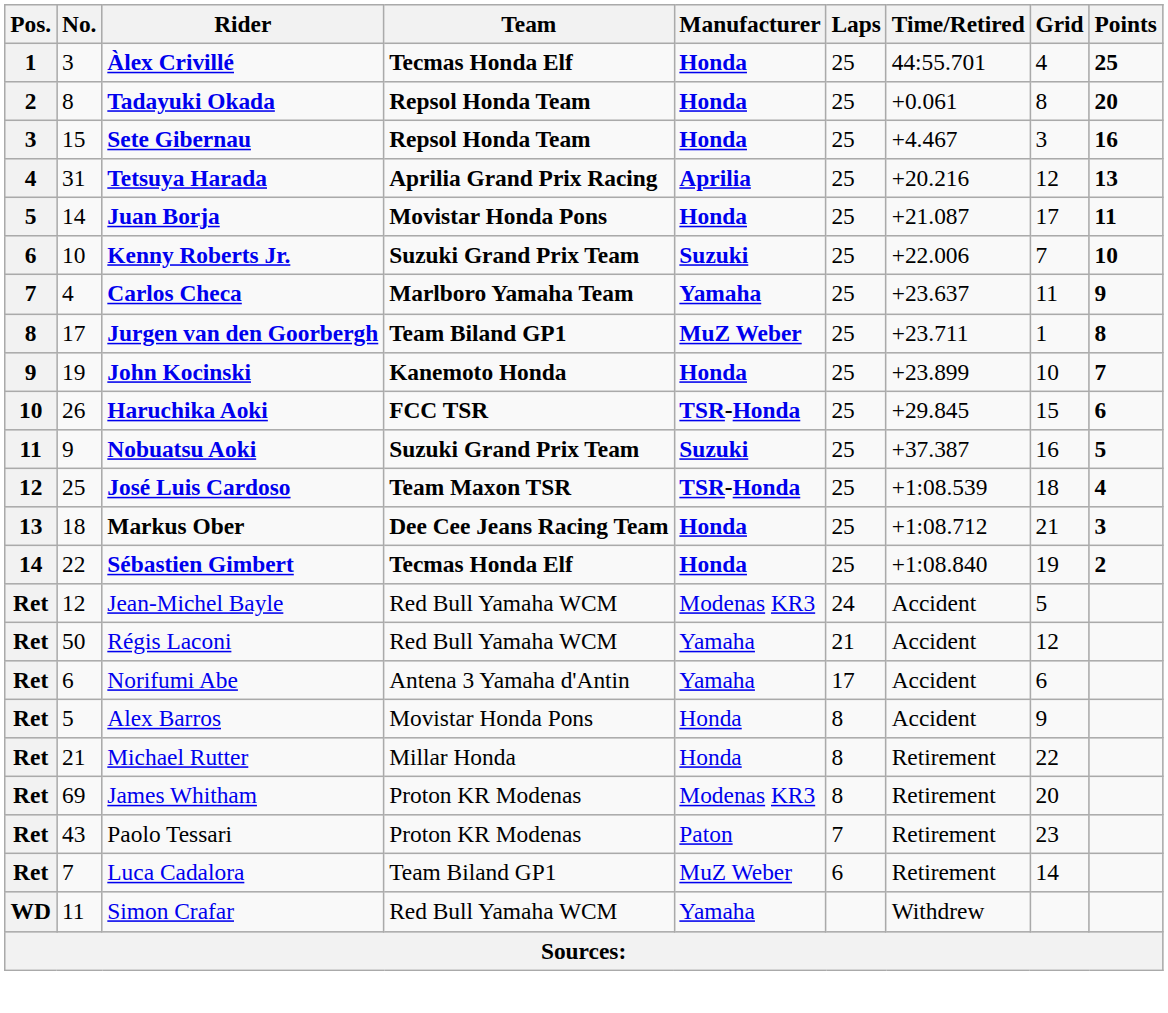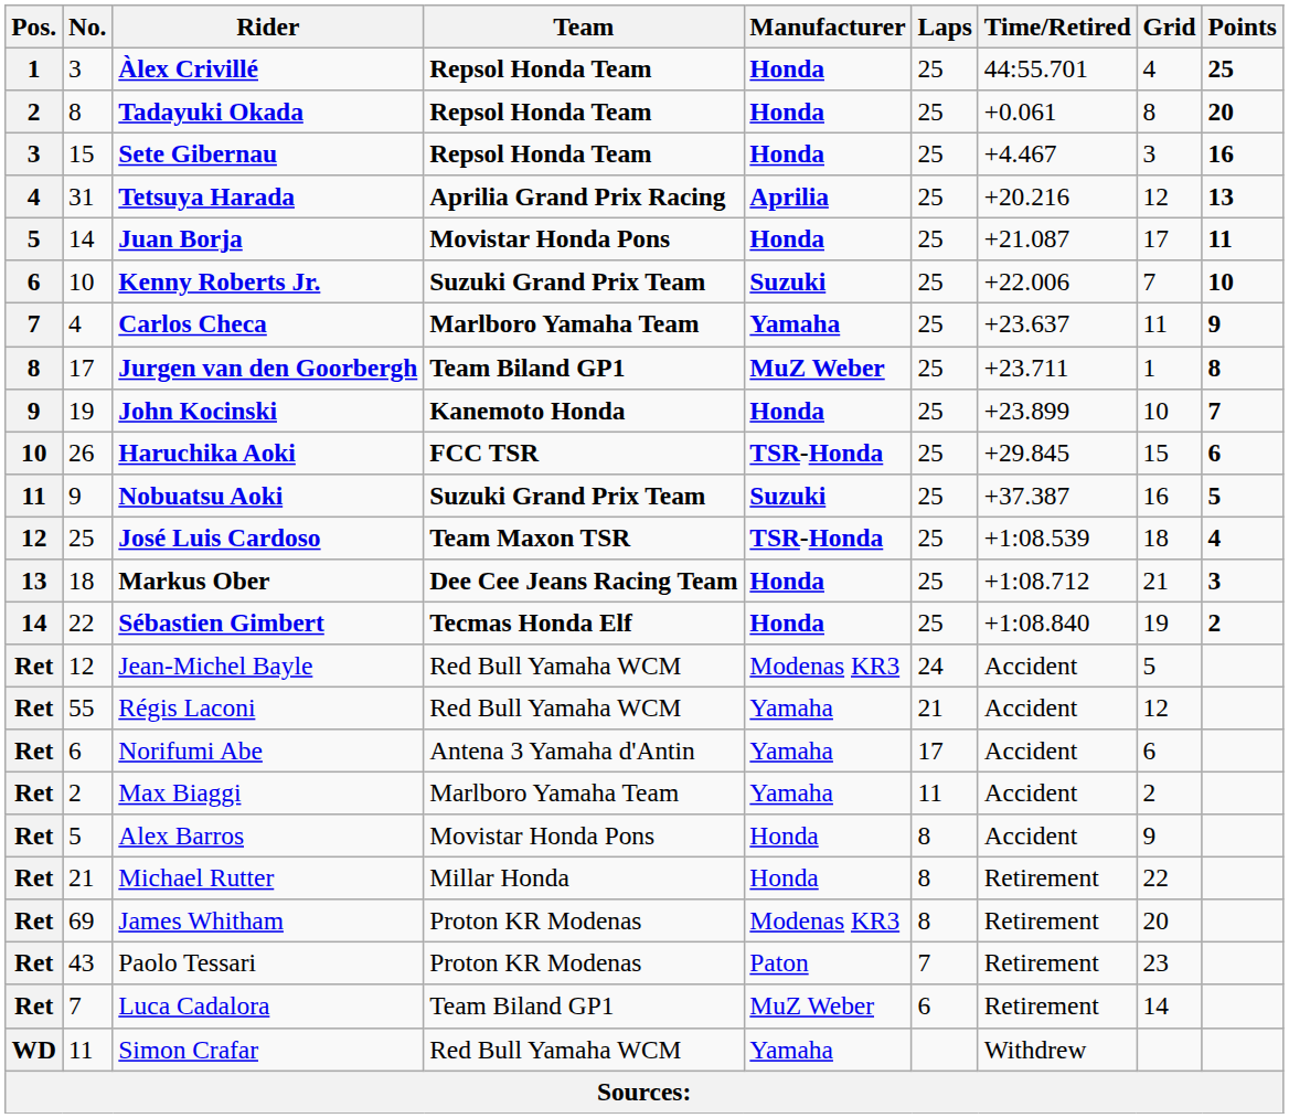Àlex Crivillé | Team: Tecmas Honda Elf -> Repsol Honda Team
Régis Laconi | No.: 50 -> 55
+ row: Ret | 2 | Max Biaggi | Marlboro Yamaha Team | Yamaha | 11 | Accident | 2
